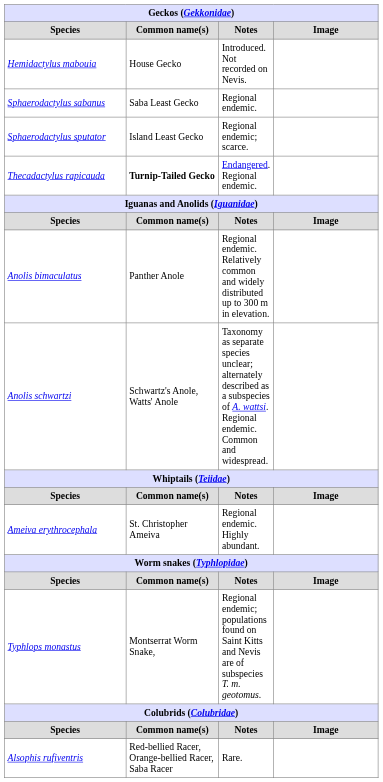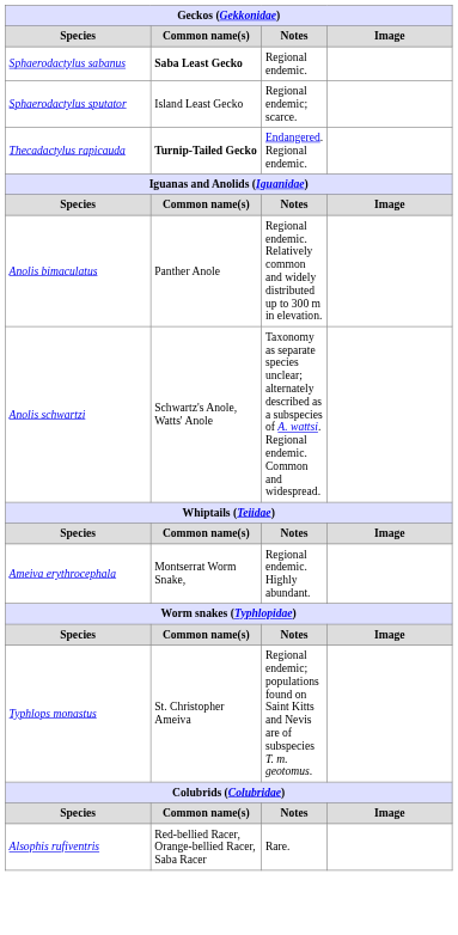- row: Hemidactylus mabouia | House Gecko | Introduced. Not recorded on Nevis.
Sphaerodactylus sabanus | Common name(s): normal -> bold
Ameiva erythrocephala | Common name(s): St. Christopher Ameiva -> Montserrat Worm Snake,
Typhlops monastus | Common name(s): Montserrat Worm Snake, -> St. Christopher Ameiva
